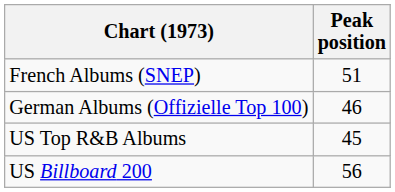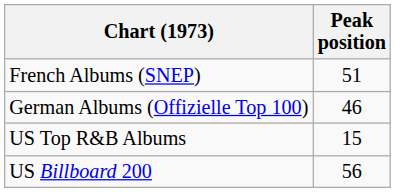US Top R&B Albums | Peak position: 45 -> 15
